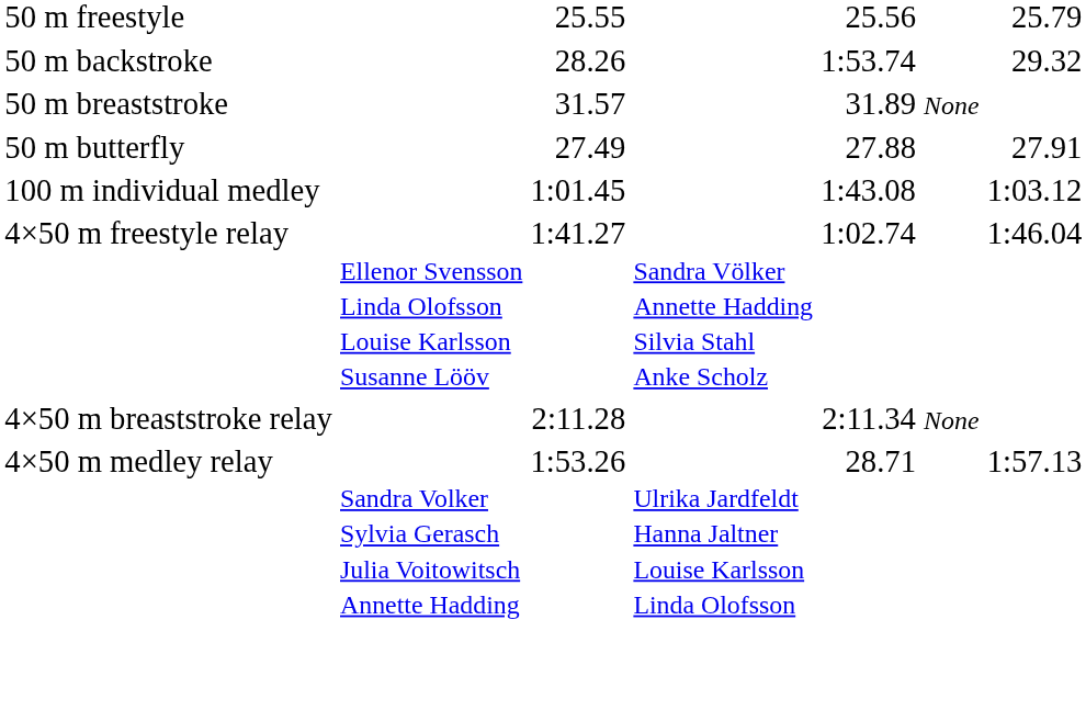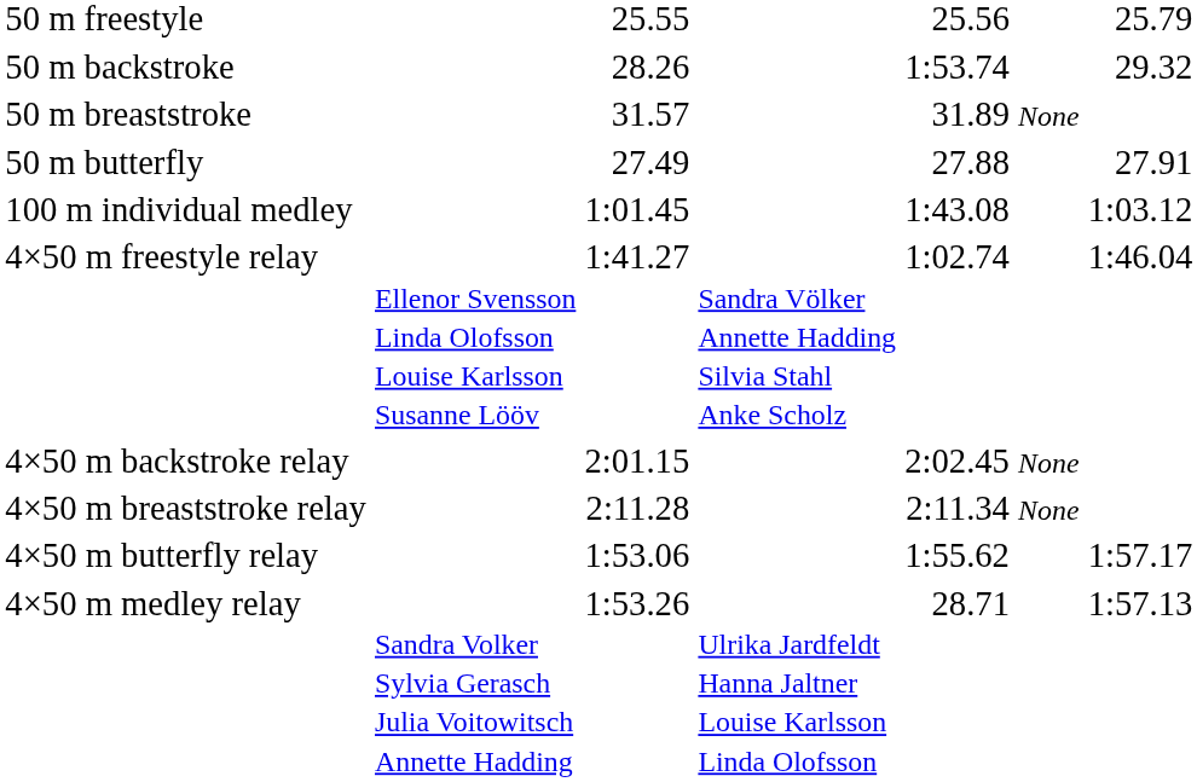+ row: 4×50 m backstroke relay | 2:01.15 | 2:02.45 | None
+ row: 4×50 m butterfly relay | 1:53.06 | 1:55.62 | 1:57.17
